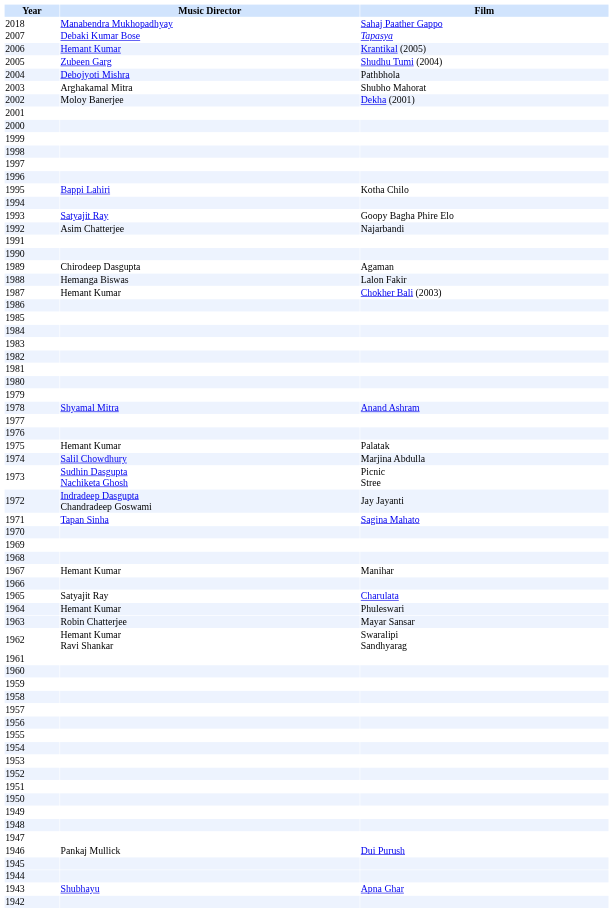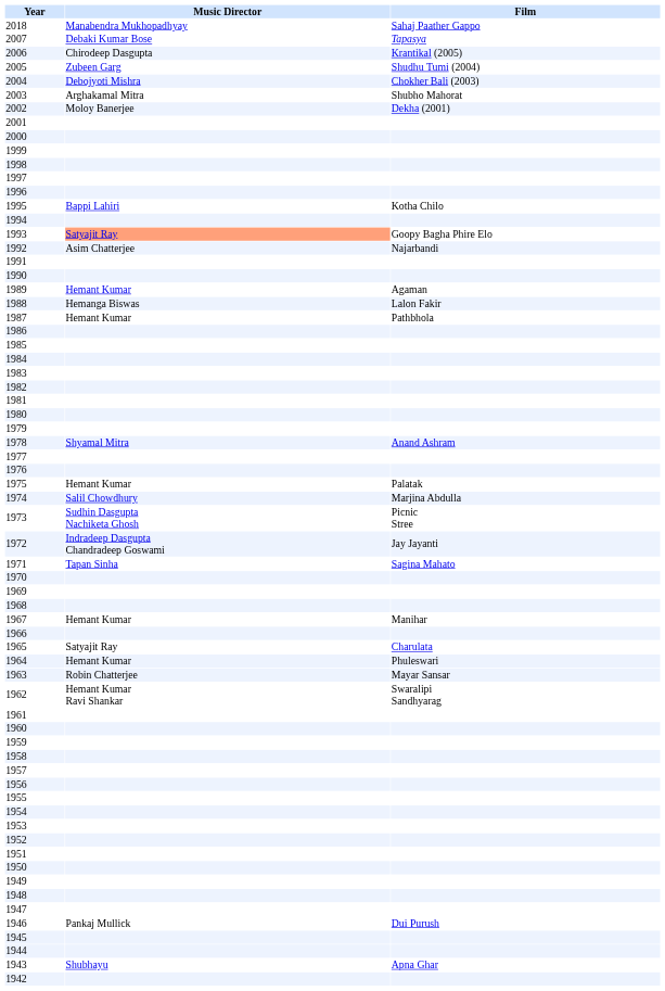2006 | Music Director: Hemant Kumar -> Chirodeep Dasgupta
2004 | Film: Pathbhola -> Chokher Bali (2003)
1993 | Music Director: no background -> lightsalmon background
1989 | Music Director: Chirodeep Dasgupta -> Hemant Kumar
1987 | Film: Chokher Bali (2003) -> Pathbhola
